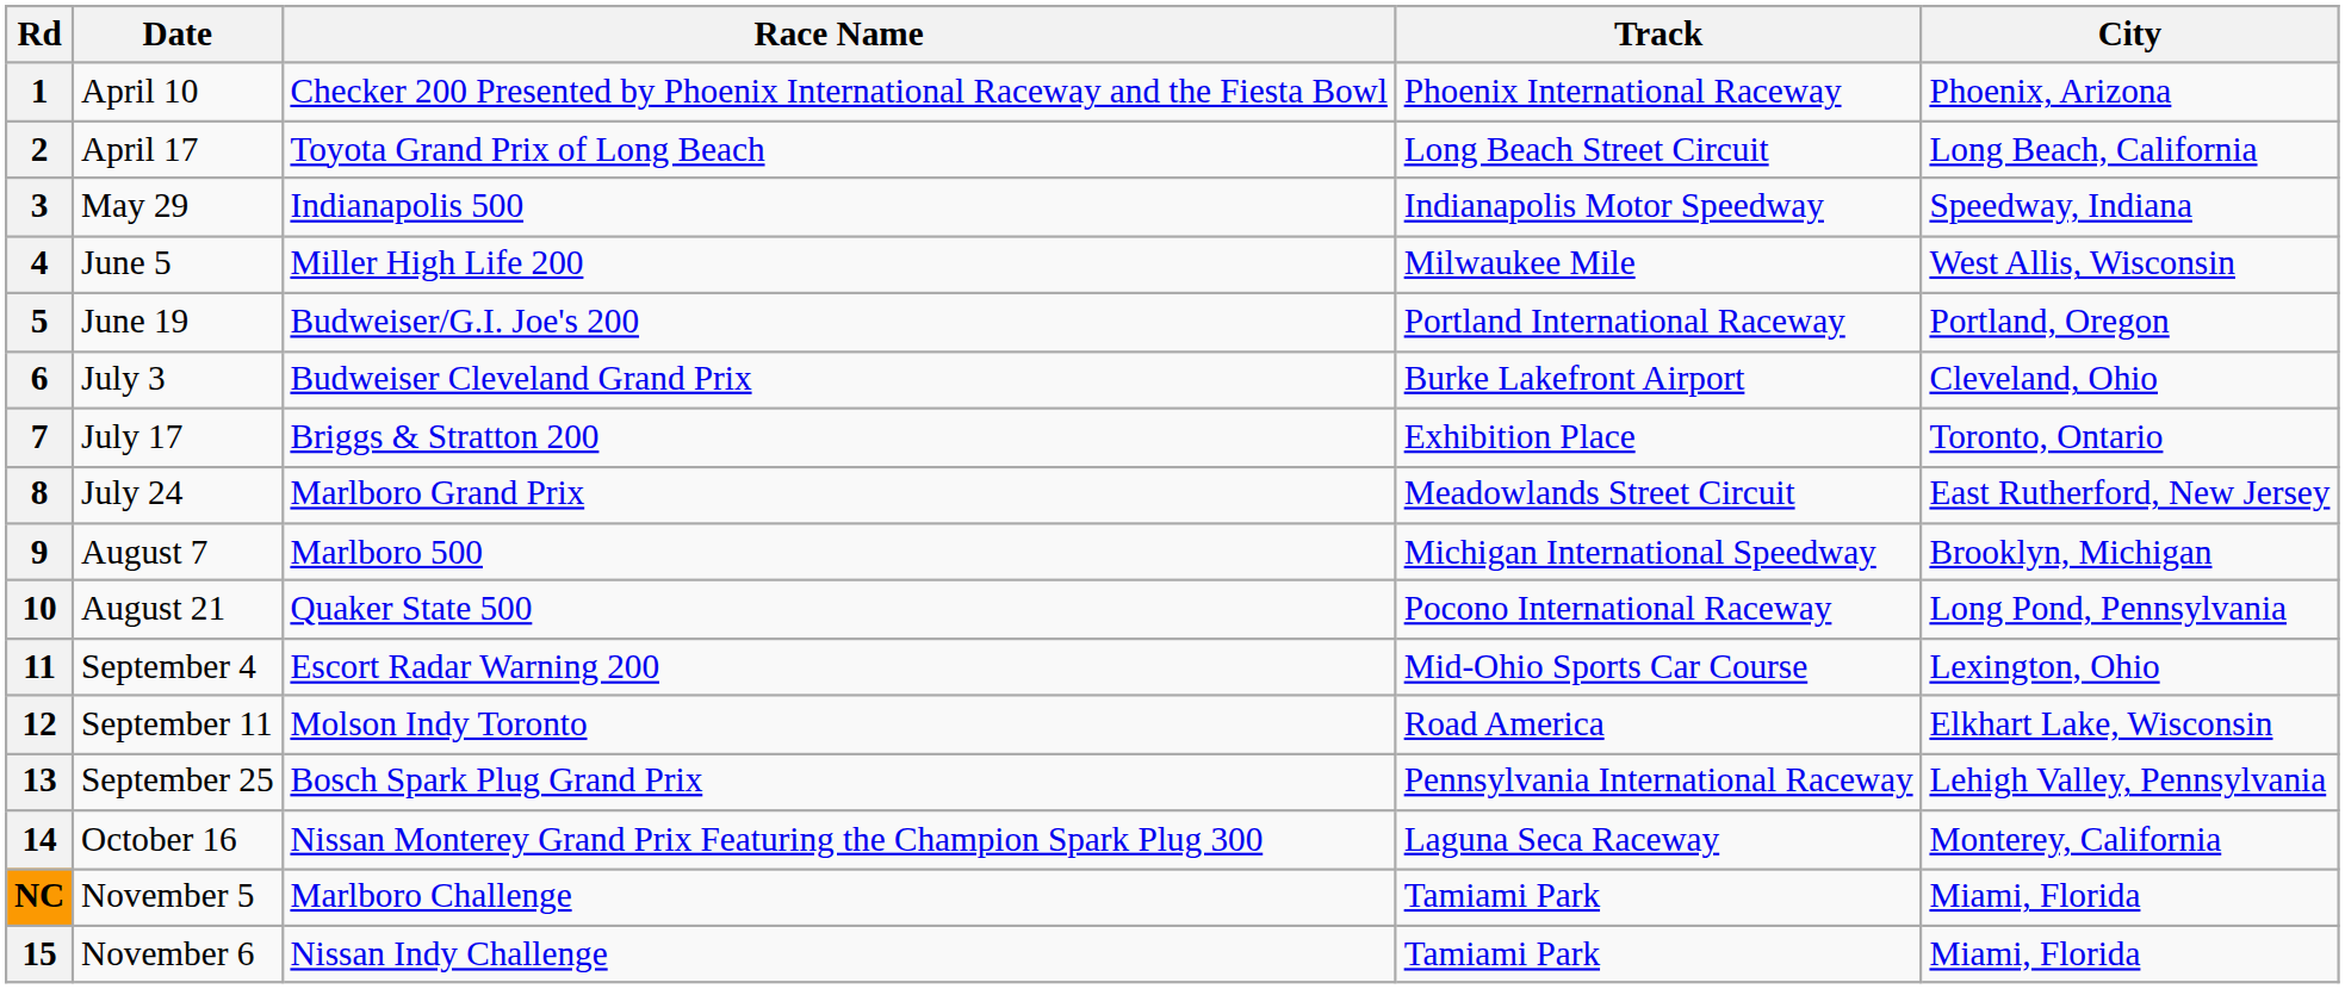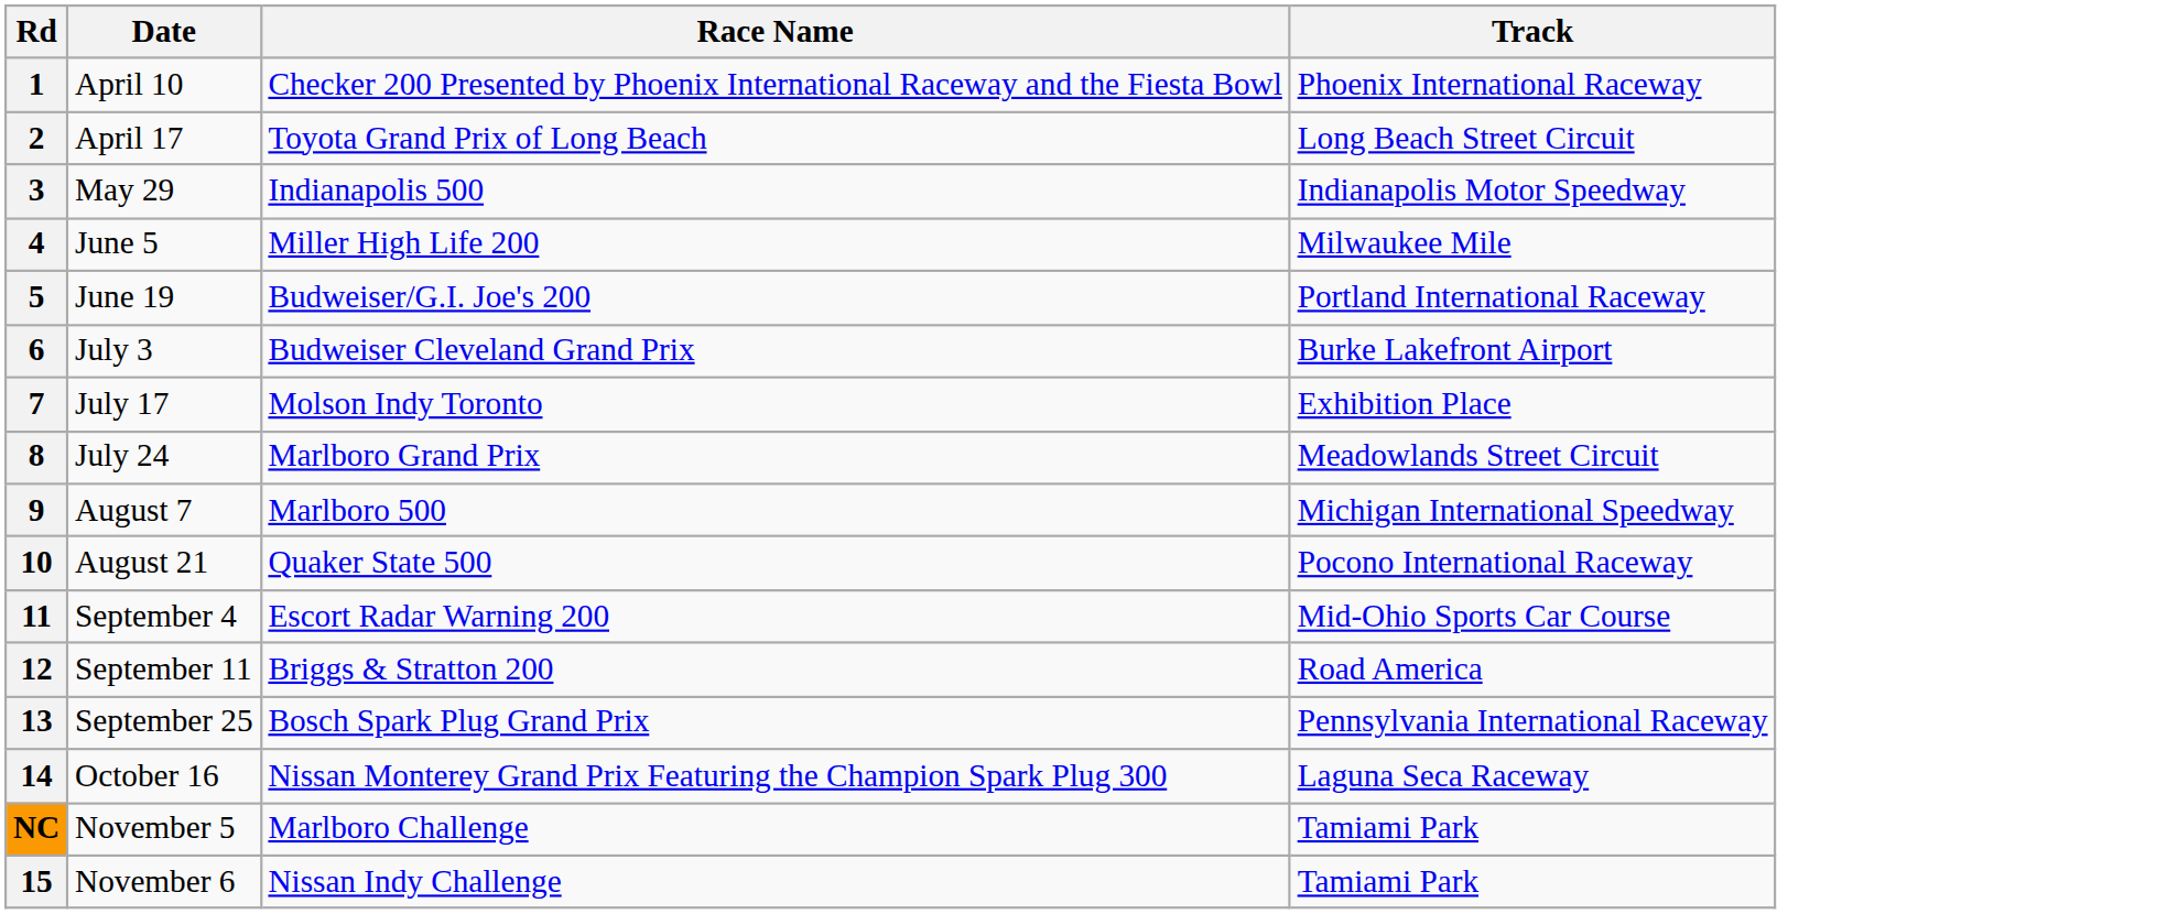- column: City | Phoenix, Arizona | Long Beach, California | Speedway, Indiana | West Allis, Wisconsin | Portland, Oregon | Cleveland, Ohio | Toronto, Ontario | East Rutherford, New Jersey | Brooklyn, Michigan | Long Pond, Pennsylvania | Lexington, Ohio | Elkhart Lake, Wisconsin | Lehigh Valley, Pennsylvania | Monterey, California | Miami, Florida | Miami, Florida
7 | Race Name: Briggs & Stratton 200 -> Molson Indy Toronto
12 | Race Name: Molson Indy Toronto -> Briggs & Stratton 200
